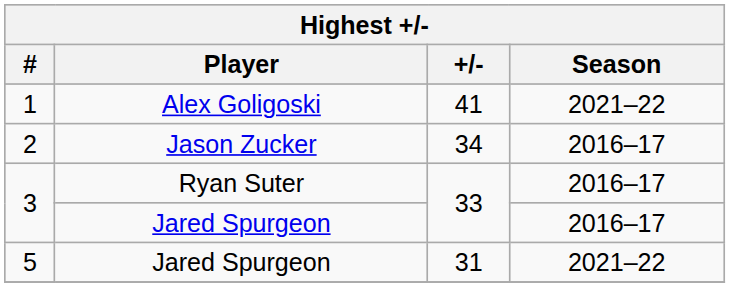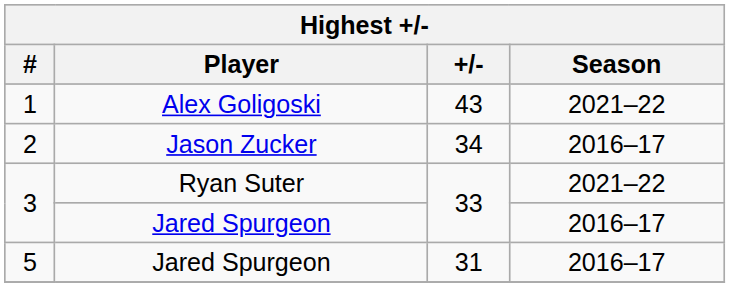1 | +/-: 41 -> 43
3 / Ryan Suter | Season: 2016–17 -> 2021–22
5 | Season: 2021–22 -> 2016–17
